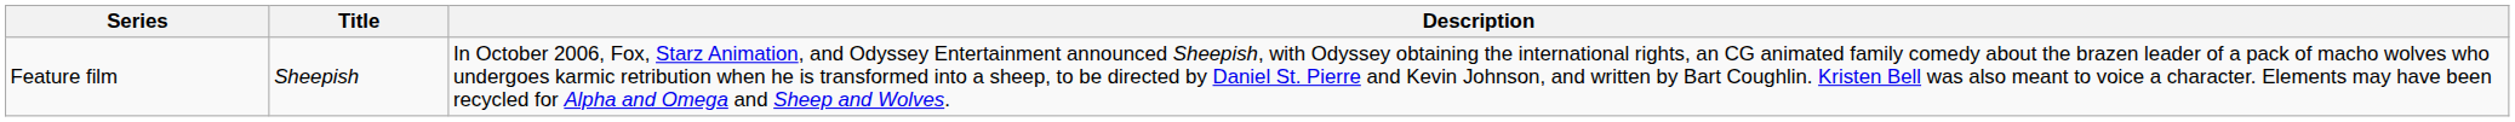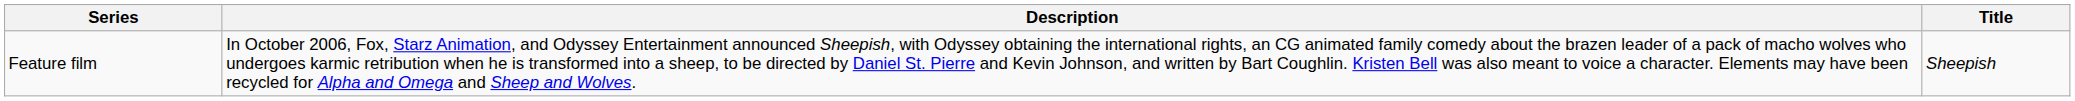columns swapped: Title <-> Description
